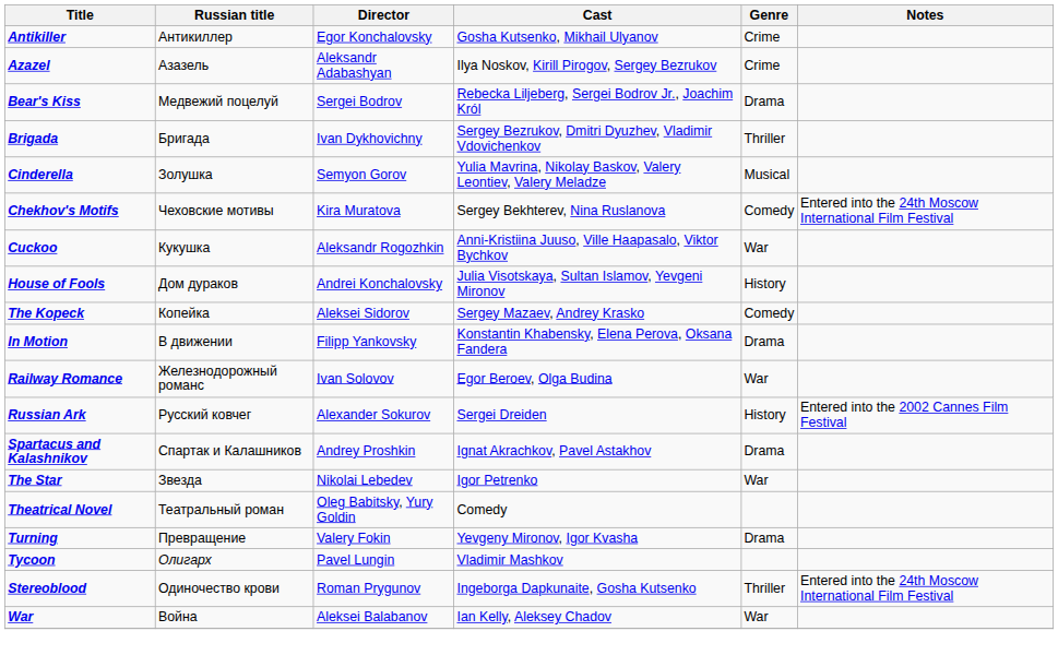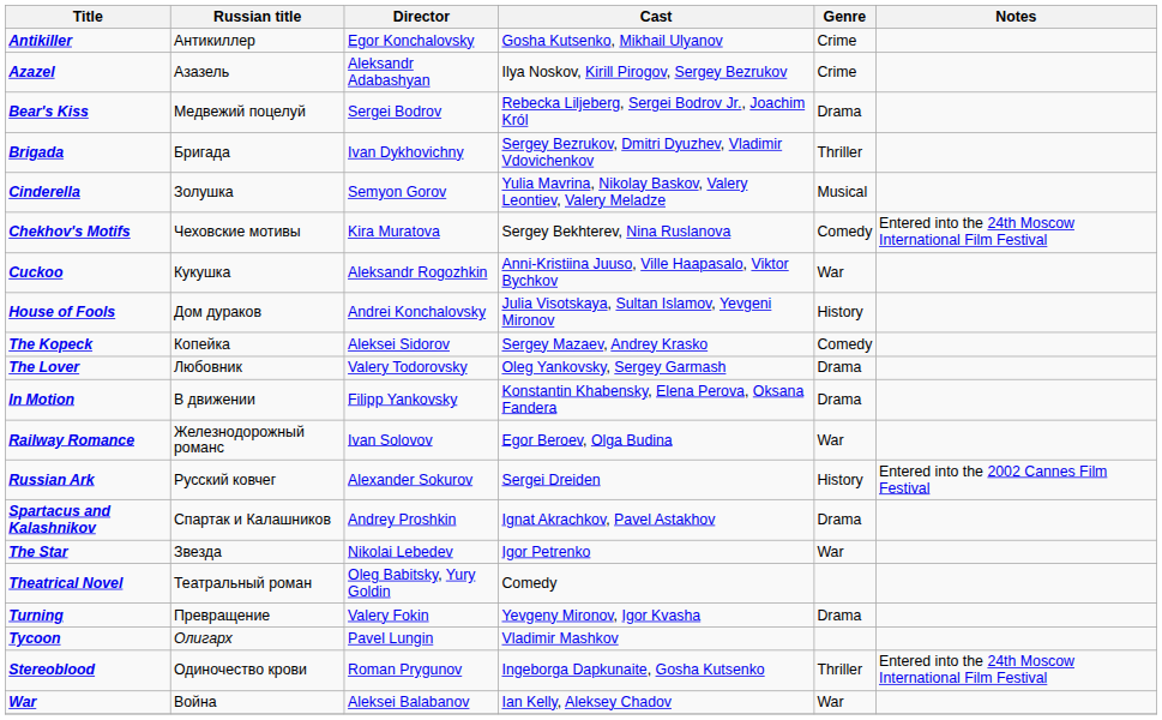+ row: The Lover | Любовник | Valery Todorovsky | Oleg Yankovsky, Sergey Garmash | Drama
